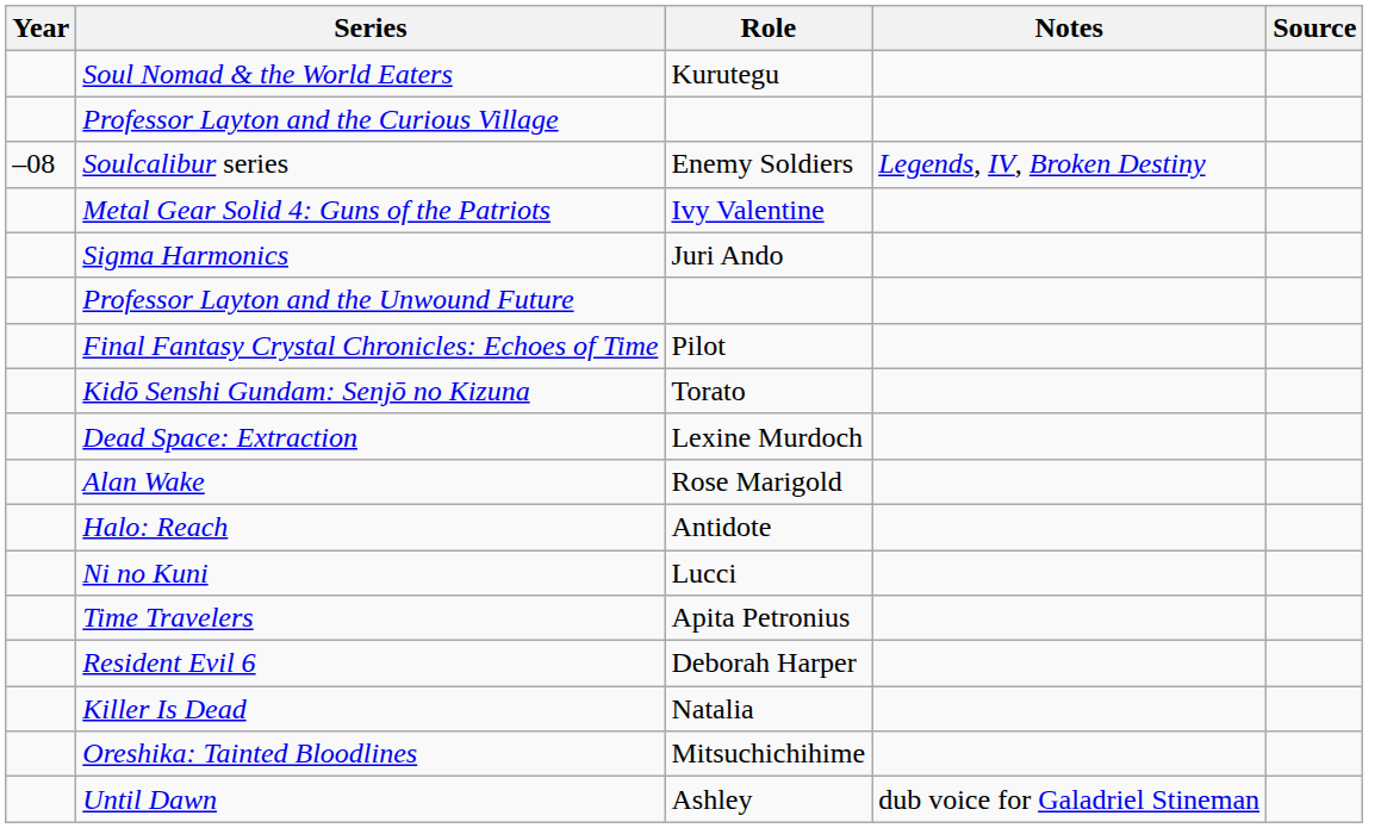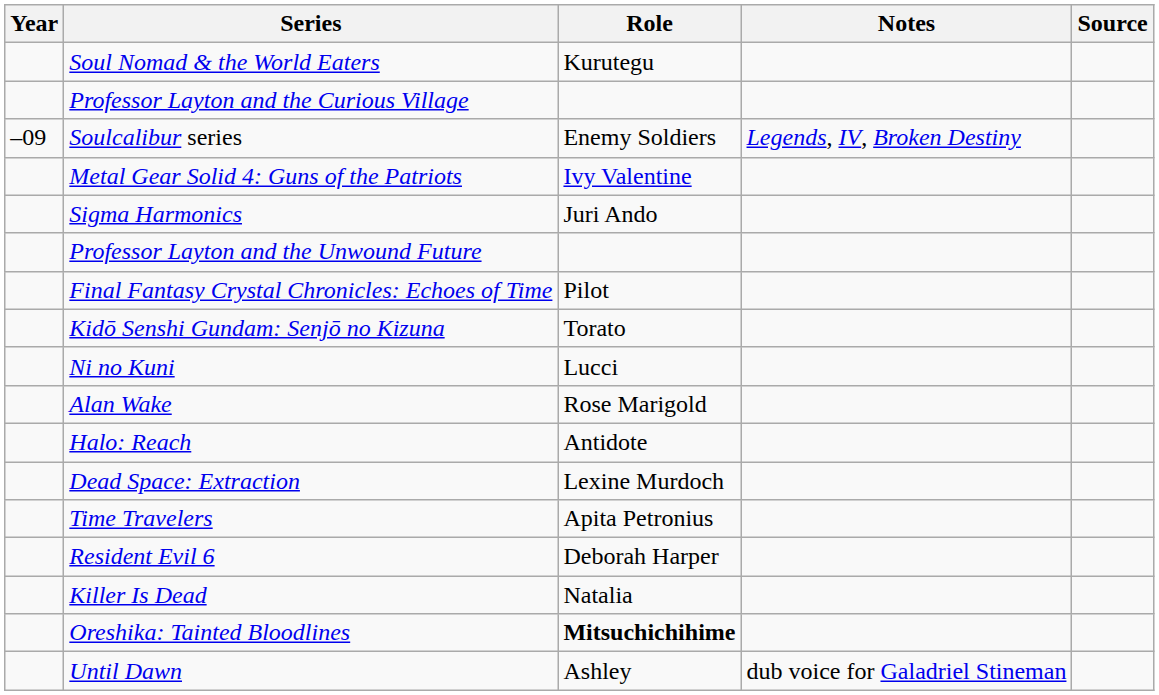Soulcalibur series | Year: –08 -> –09
rows swapped: Dead Space: Extraction <-> Ni no Kuni
Oreshika: Tainted Bloodlines | Role: normal -> bold
